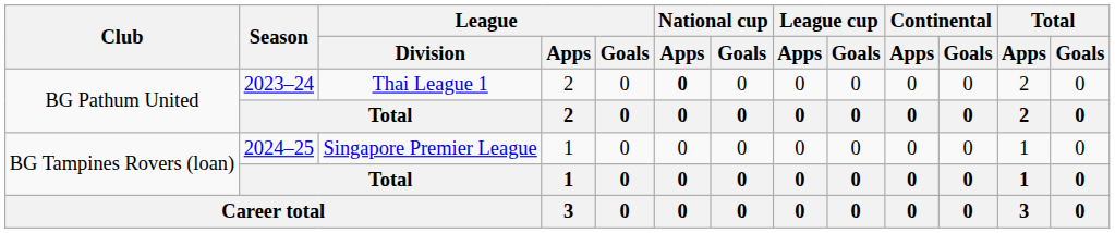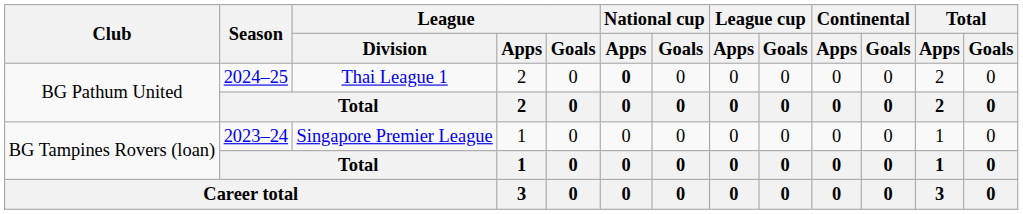BG Pathum United / Thai League 1 | Season: 2023–24 -> 2024–25
BG Tampines Rovers (loan) / Singapore Premier League | Season: 2024–25 -> 2023–24
